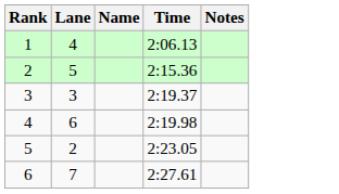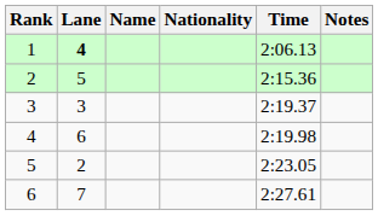+ column: Nationality
1 | Lane: normal -> bold
